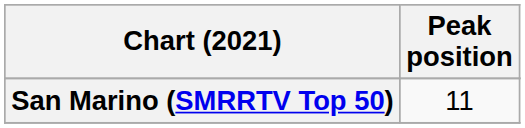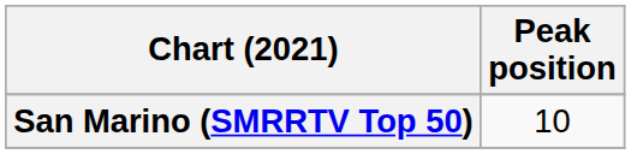San Marino (SMRRTV Top 50) | Peak position: 11 -> 10
